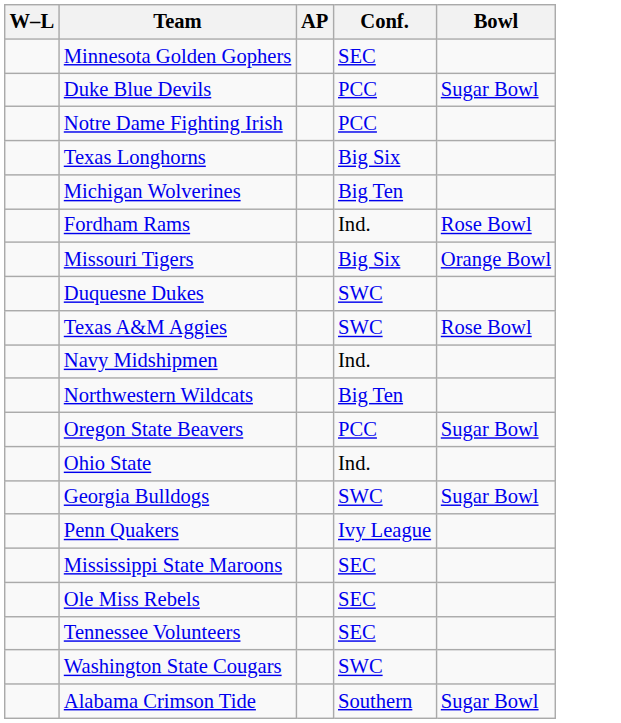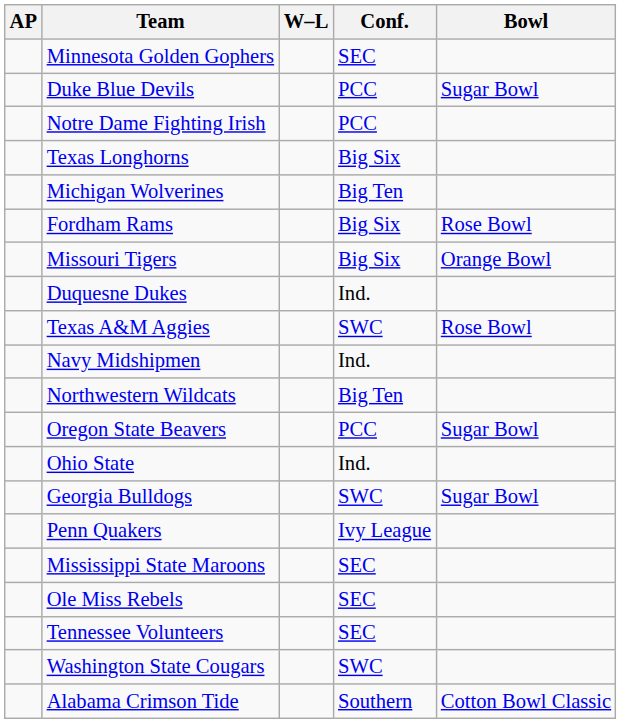columns swapped: AP <-> W–L
Fordham Rams | Conf.: Ind. -> Big Six
Duquesne Dukes | Conf.: SWC -> Ind.
Alabama Crimson Tide | Bowl: Sugar Bowl -> Cotton Bowl Classic
